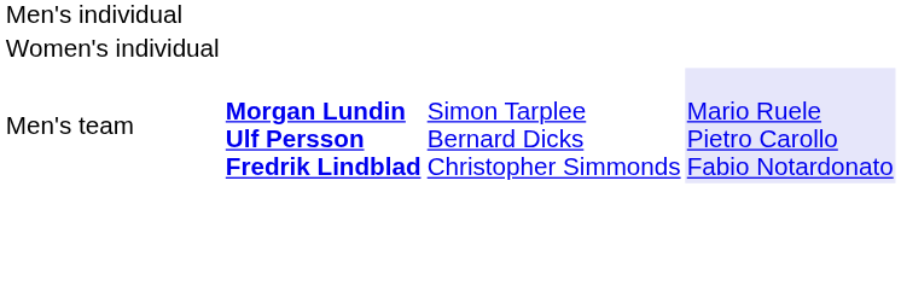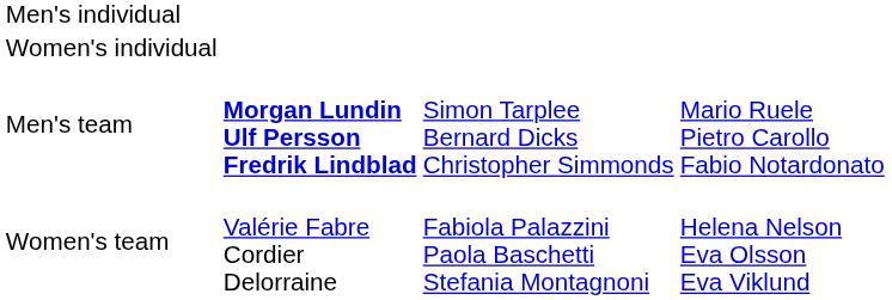Men's team | column 4: lavender background -> no background
+ row: Women's team | Valérie Fabre Cordier Delorraine | Fabiola Palazzini Paola Baschetti Stefania Montagnoni | Helena Nelson Eva Olsson Eva Viklund
